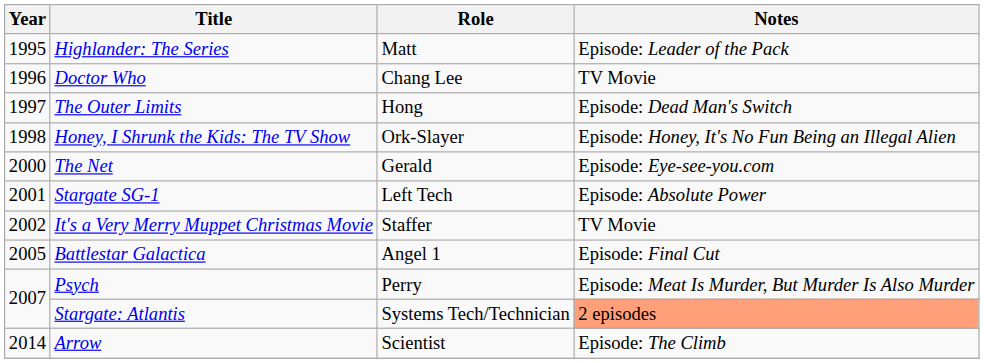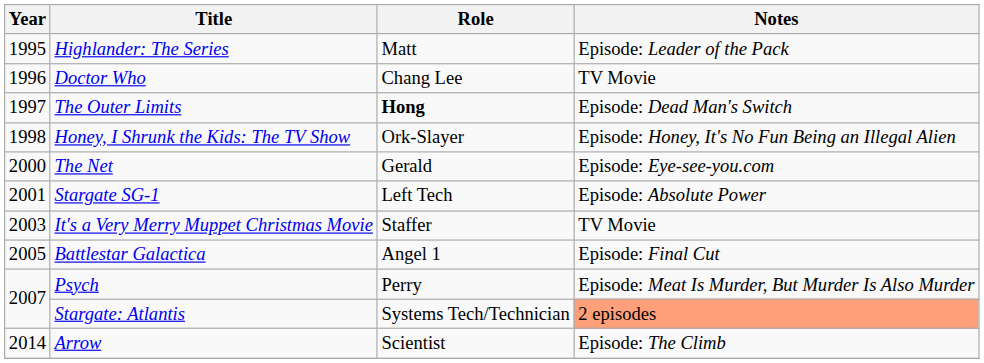The Outer Limits | Role: normal -> bold
It's a Very Merry Muppet Christmas Movie | Year: 2002 -> 2003
